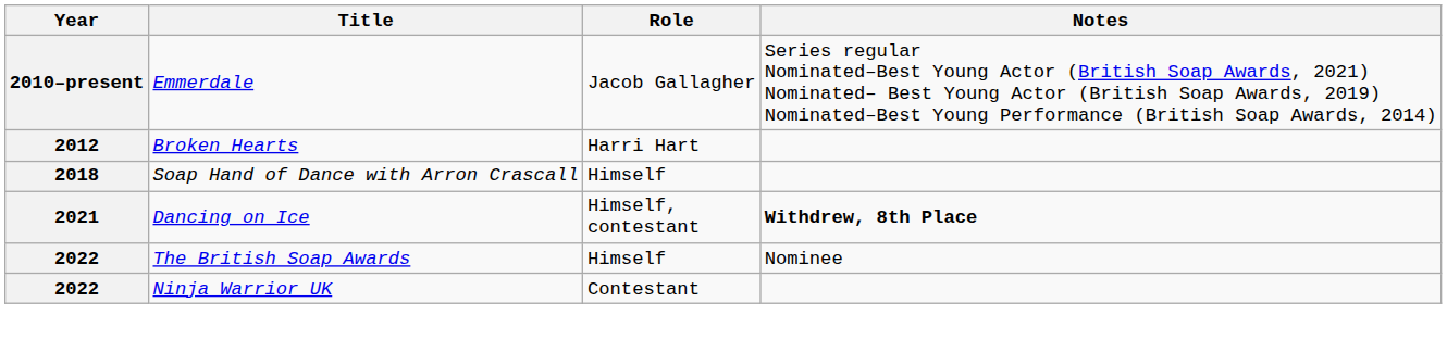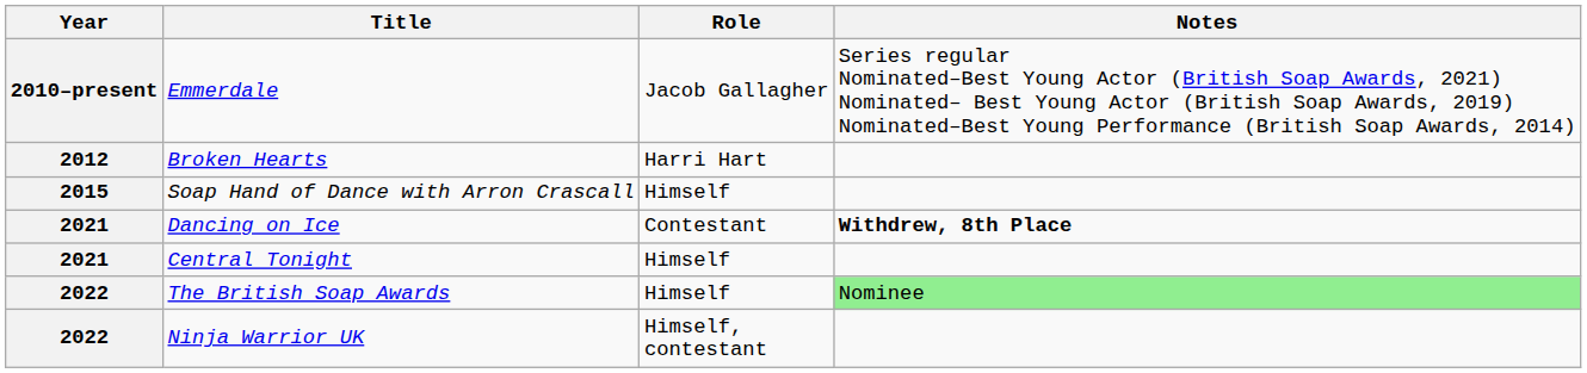Soap Hand of Dance with Arron Crascall | Year: 2018 -> 2015
Dancing on Ice | Role: Himself, contestant -> Contestant
+ row: 2021 | Central Tonight | Himself
The British Soap Awards | Notes: no background -> lightgreen background
Ninja Warrior UK | Role: Contestant -> Himself, contestant
